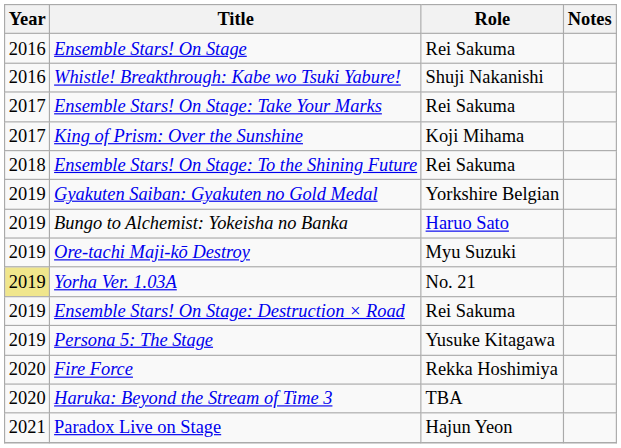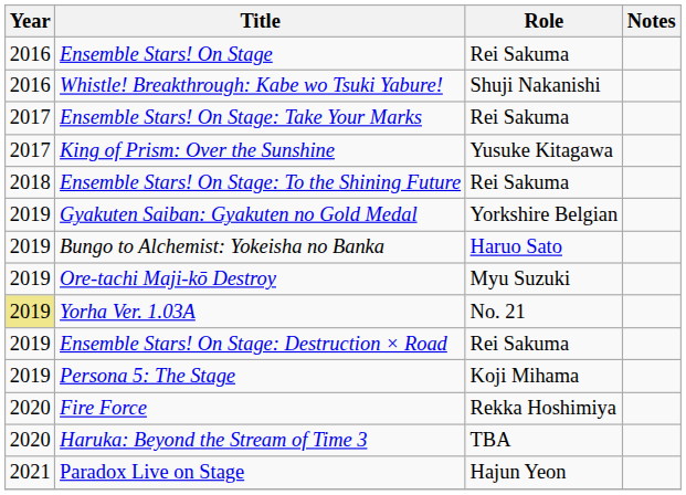King of Prism: Over the Sunshine | Role: Koji Mihama -> Yusuke Kitagawa
Persona 5: The Stage | Role: Yusuke Kitagawa -> Koji Mihama
